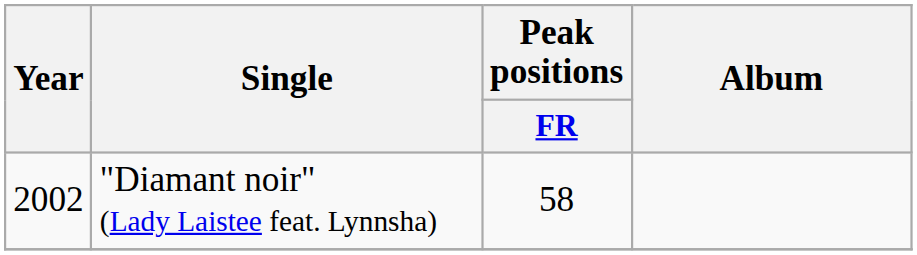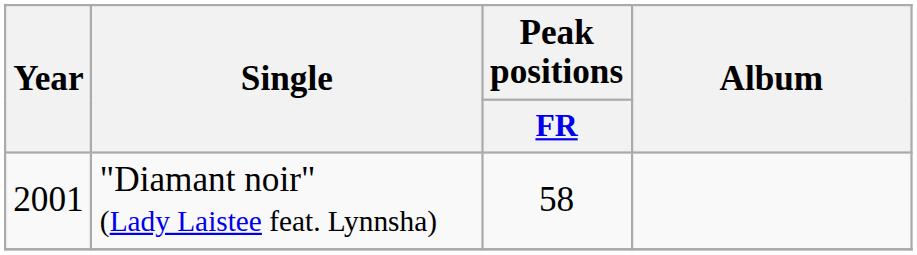"Diamant noir" (Lady Laistee feat. Lynnsha) | Year: 2002 -> 2001
